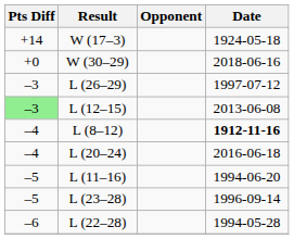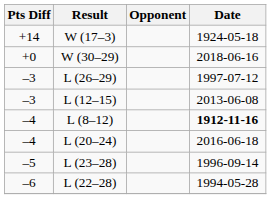L (12–15) | Pts Diff: lightgreen background -> no background
- row: –5 | L (11–16) | 1994-06-20
